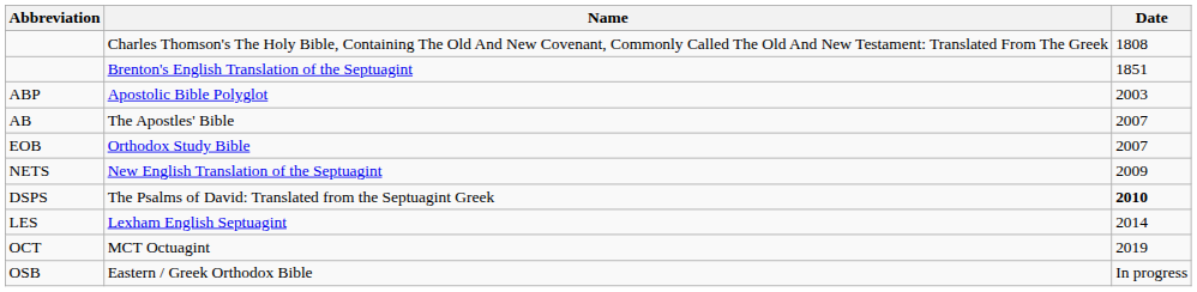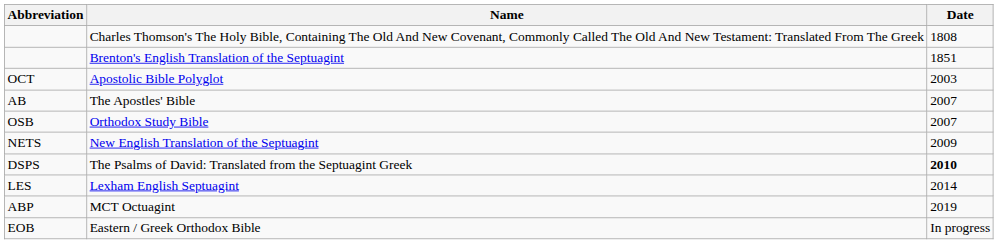Apostolic Bible Polyglot | Abbreviation: ABP -> OCT
Orthodox Study Bible | Abbreviation: EOB -> OSB
MCT Octuagint | Abbreviation: OCT -> ABP
Eastern / Greek Orthodox Bible | Abbreviation: OSB -> EOB
